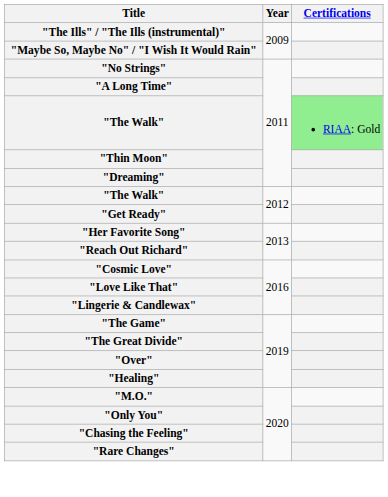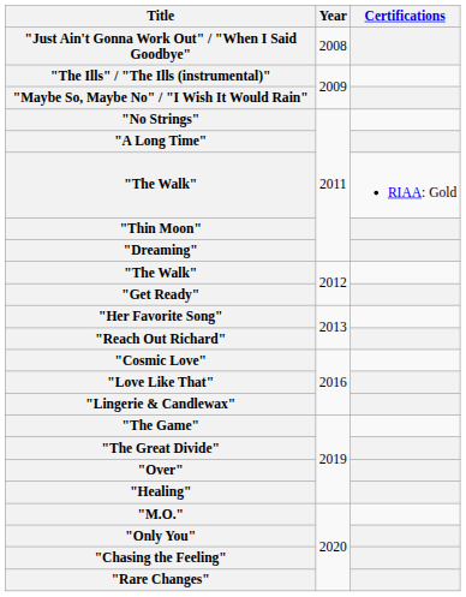+ row: "Just Ain't Gonna Work Out" / "When I Said Goodbye" | 2008
"The Walk" / 2011 | Certifications: lightgreen background -> no background
